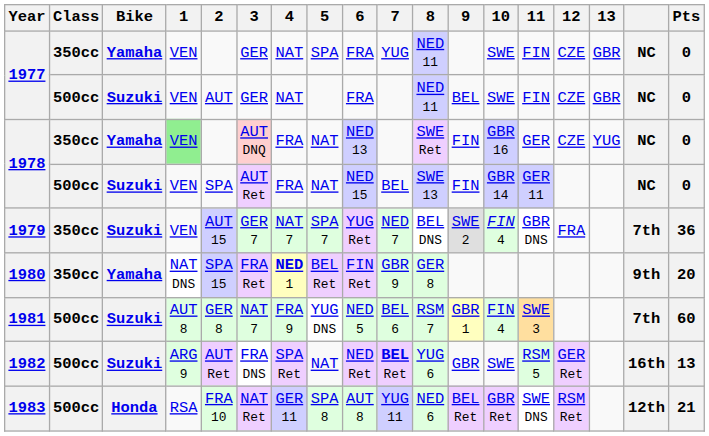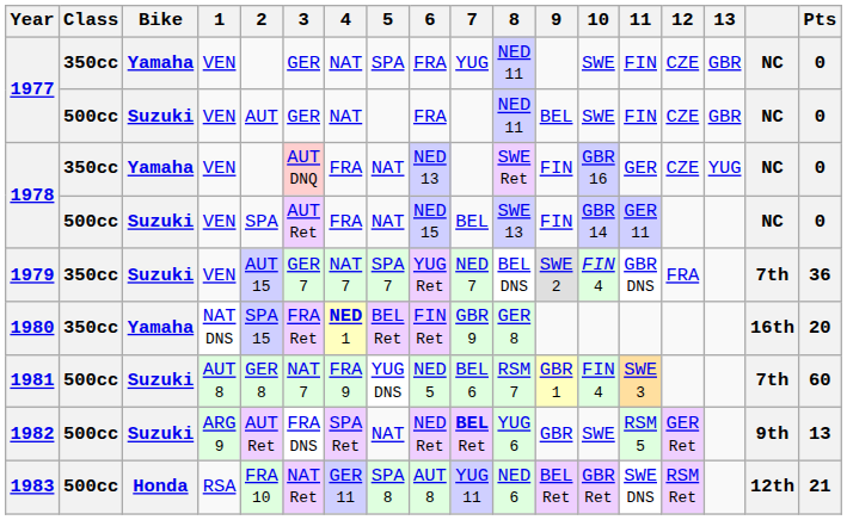1978 / Yamaha | 1: lightgreen background -> no background
1980 | column 17: 9th -> 16th
1982 | column 17: 16th -> 9th
